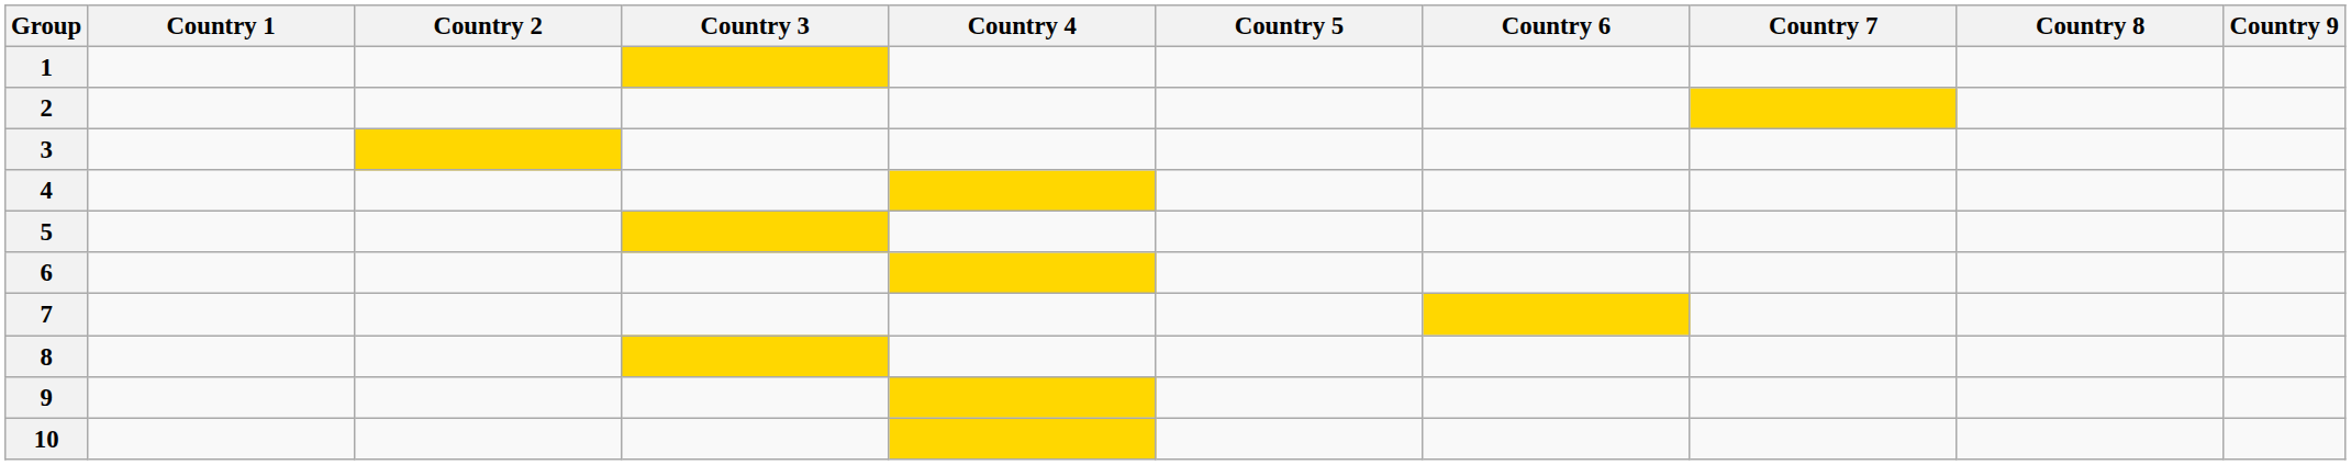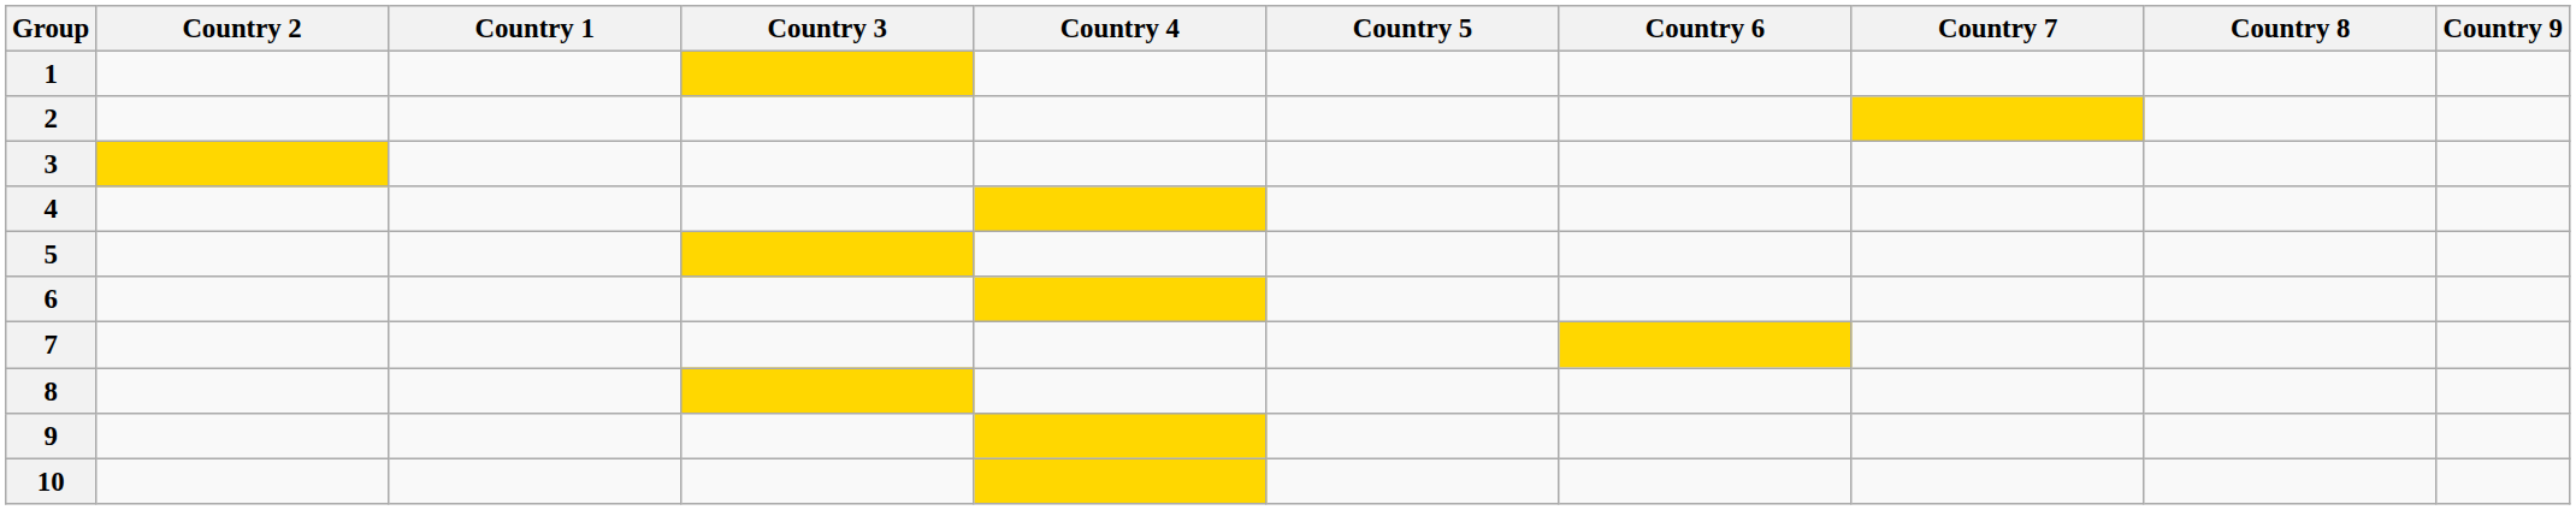columns swapped: Country 1 <-> Country 2
